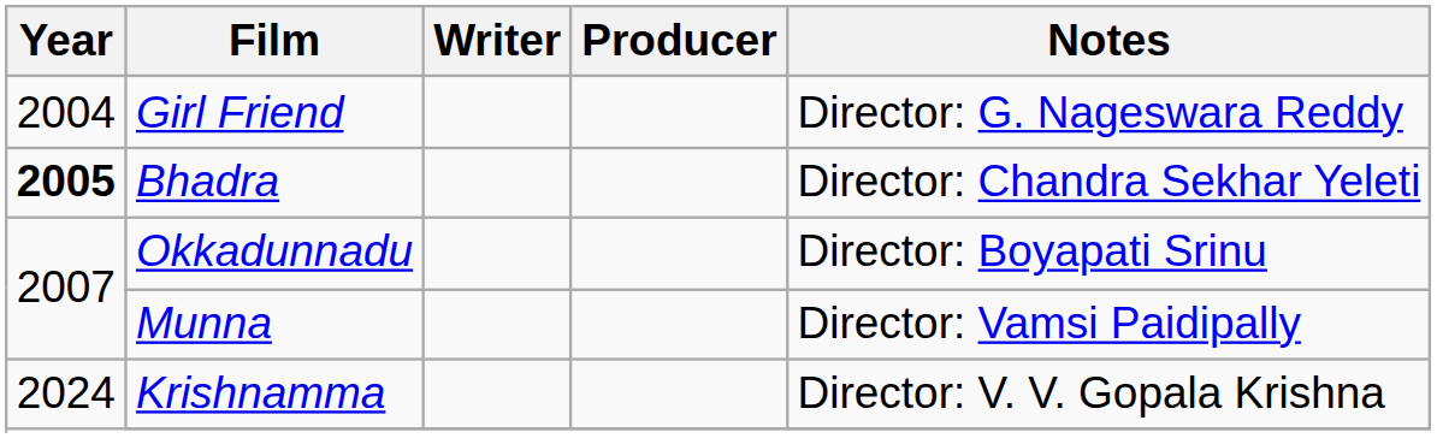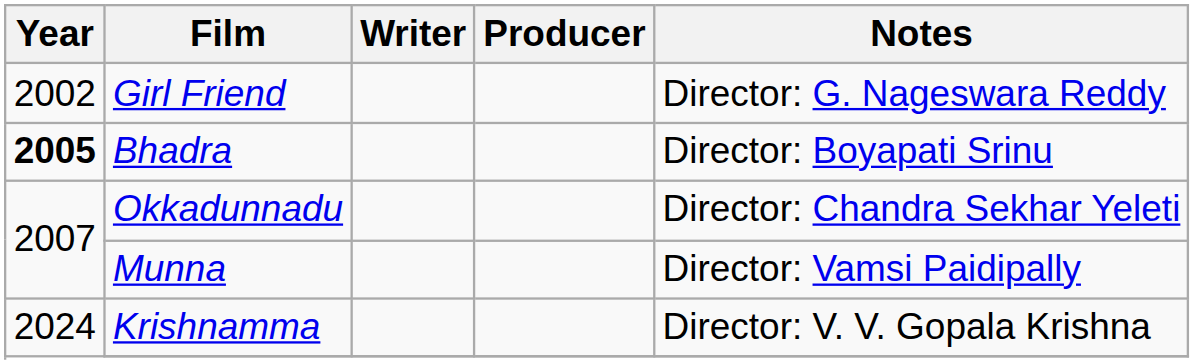Girl Friend | Year: 2004 -> 2002
Bhadra | Notes: Director: Chandra Sekhar Yeleti -> Director: Boyapati Srinu
Okkadunnadu | Notes: Director: Boyapati Srinu -> Director: Chandra Sekhar Yeleti
